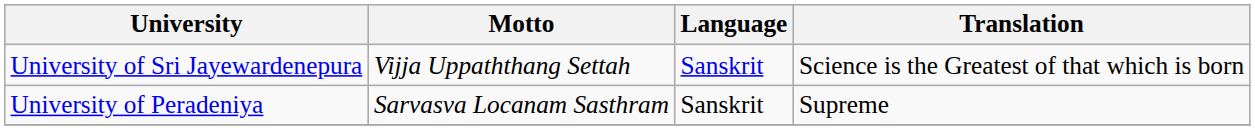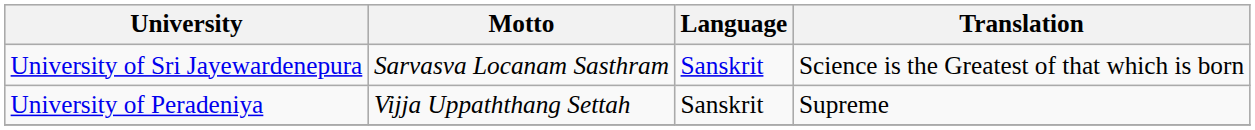University of Sri Jayewardenepura | Motto: Vijja Uppaththang Settah -> Sarvasva Locanam Sasthram
University of Peradeniya | Motto: Sarvasva Locanam Sasthram -> Vijja Uppaththang Settah
